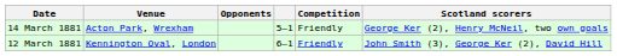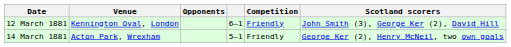rows swapped: 12 March 1881 <-> 14 March 1881
